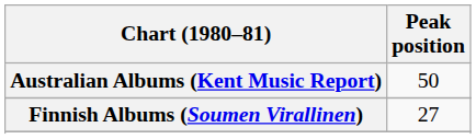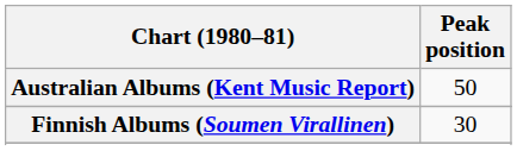Finnish Albums (Soumen Virallinen) | Peak position: 27 -> 30
